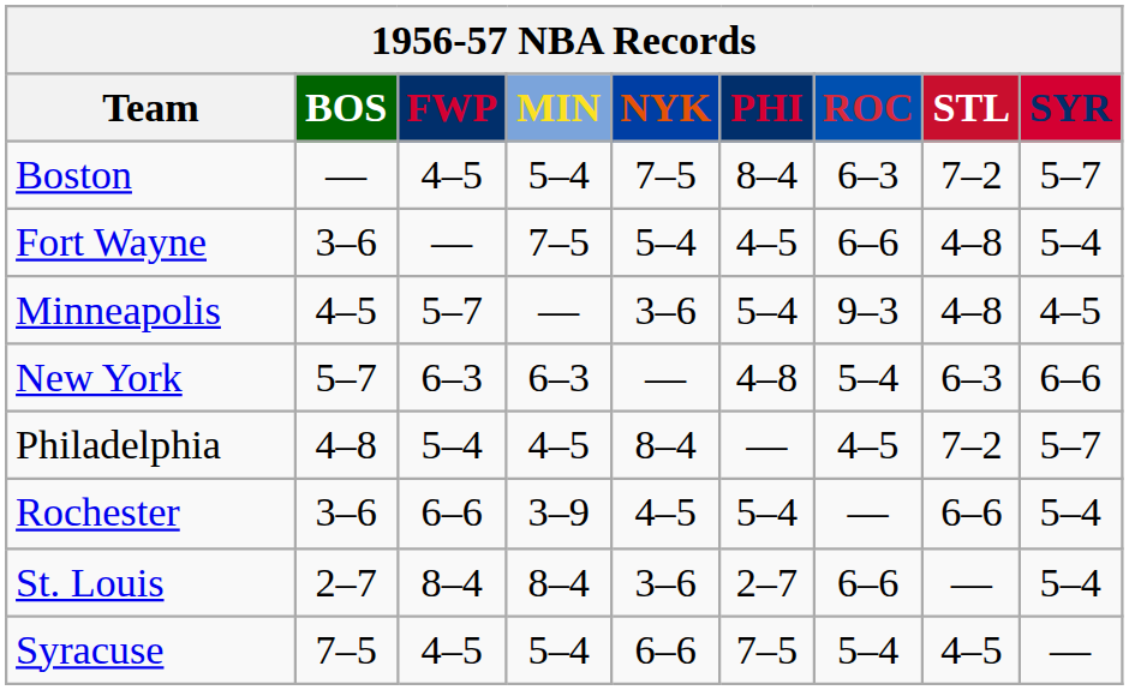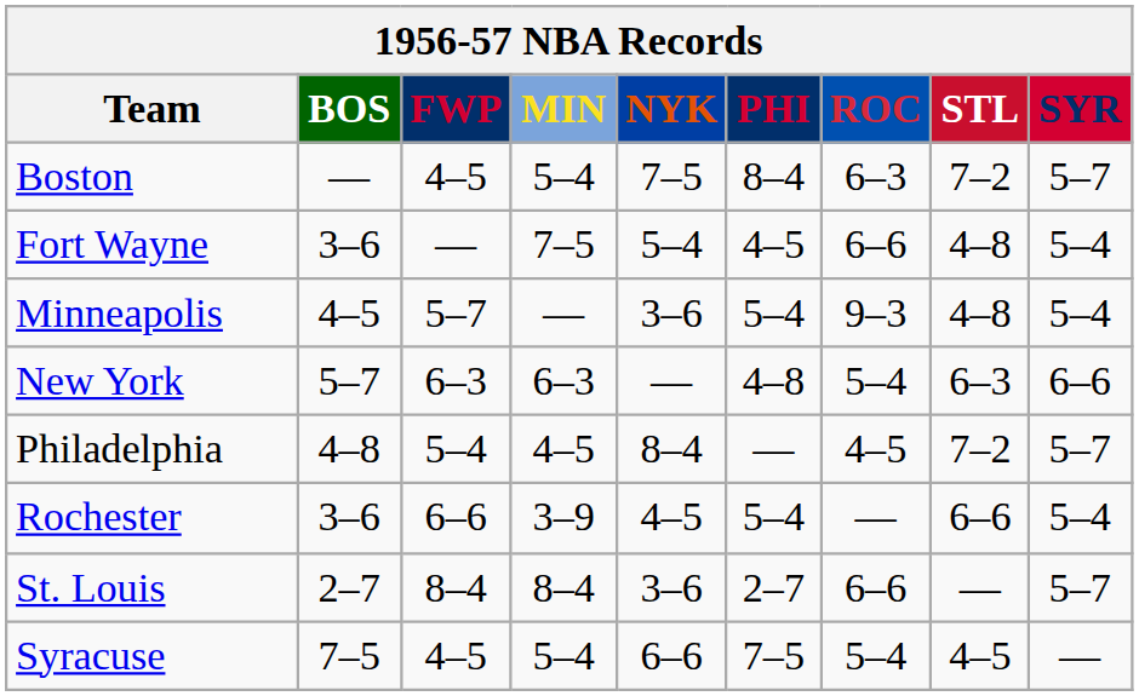Minneapolis | SYR: 4–5 -> 5–4
St. Louis | SYR: 5–4 -> 5–7
